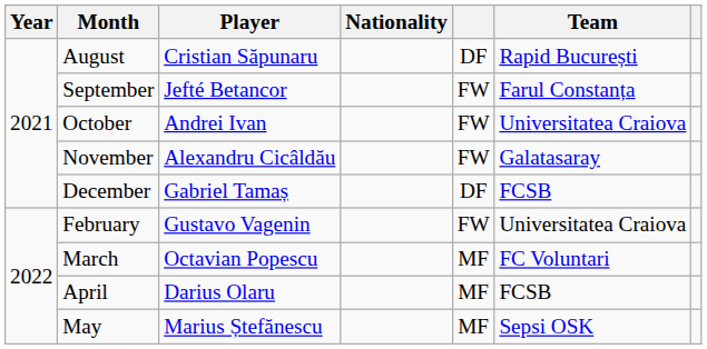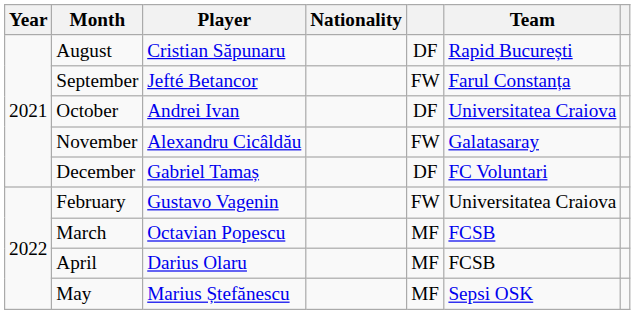October | column 5: FW -> DF
December | Team: FCSB -> FC Voluntari
March | Team: FC Voluntari -> FCSB
